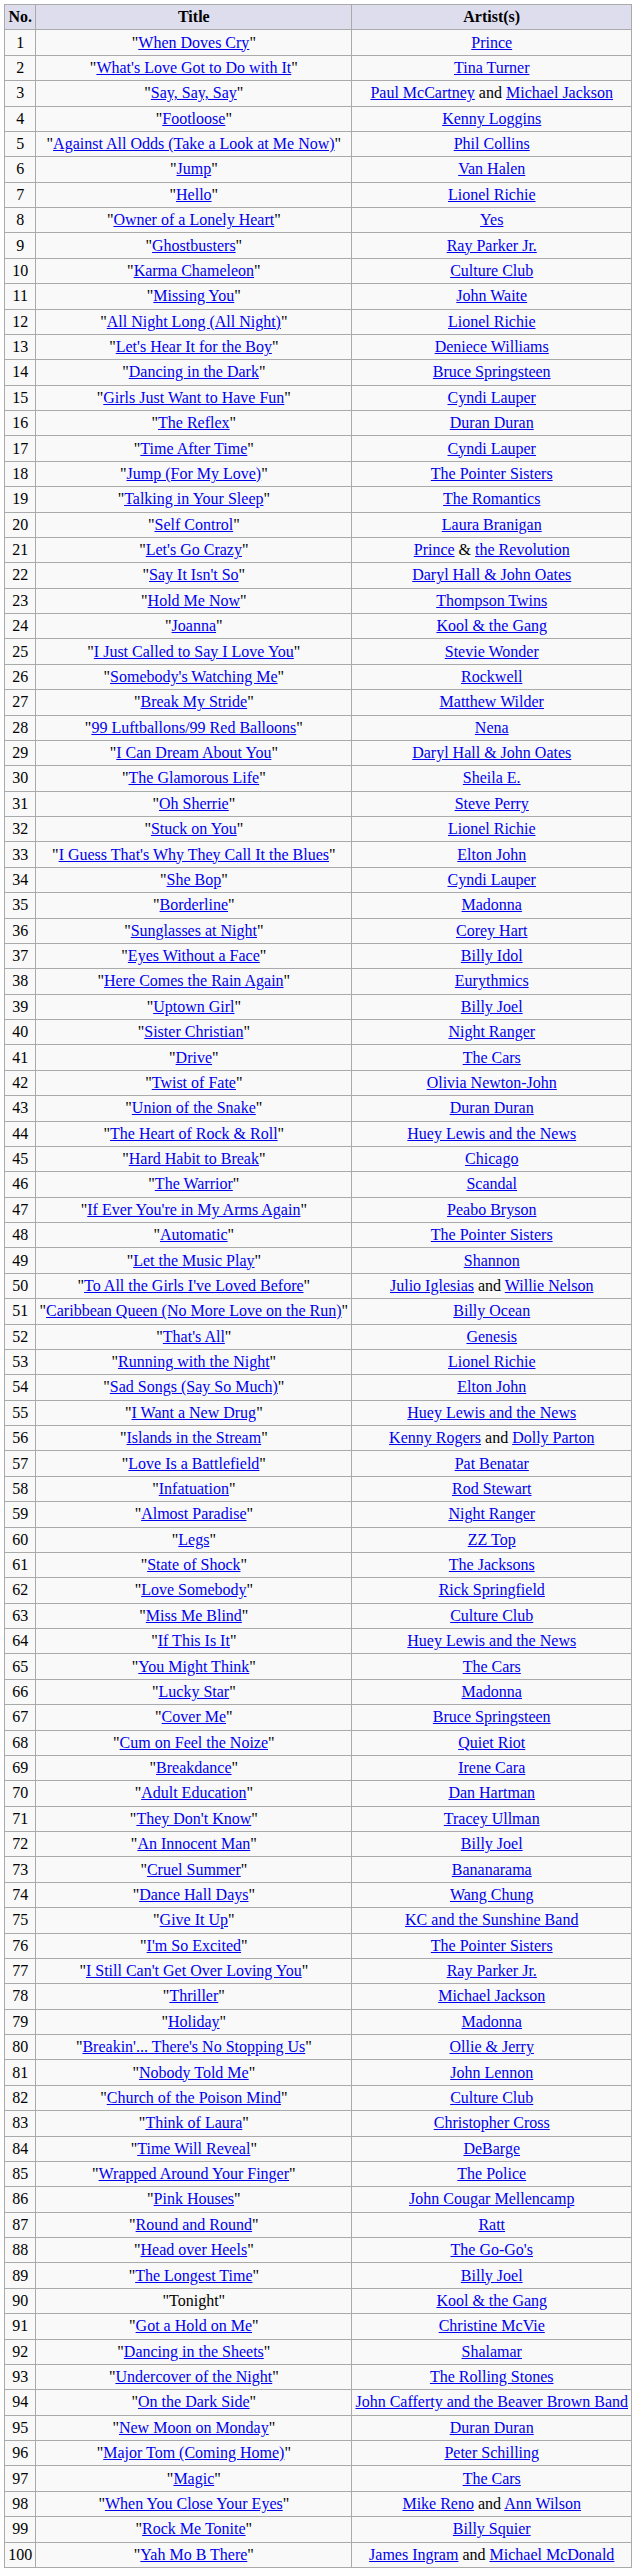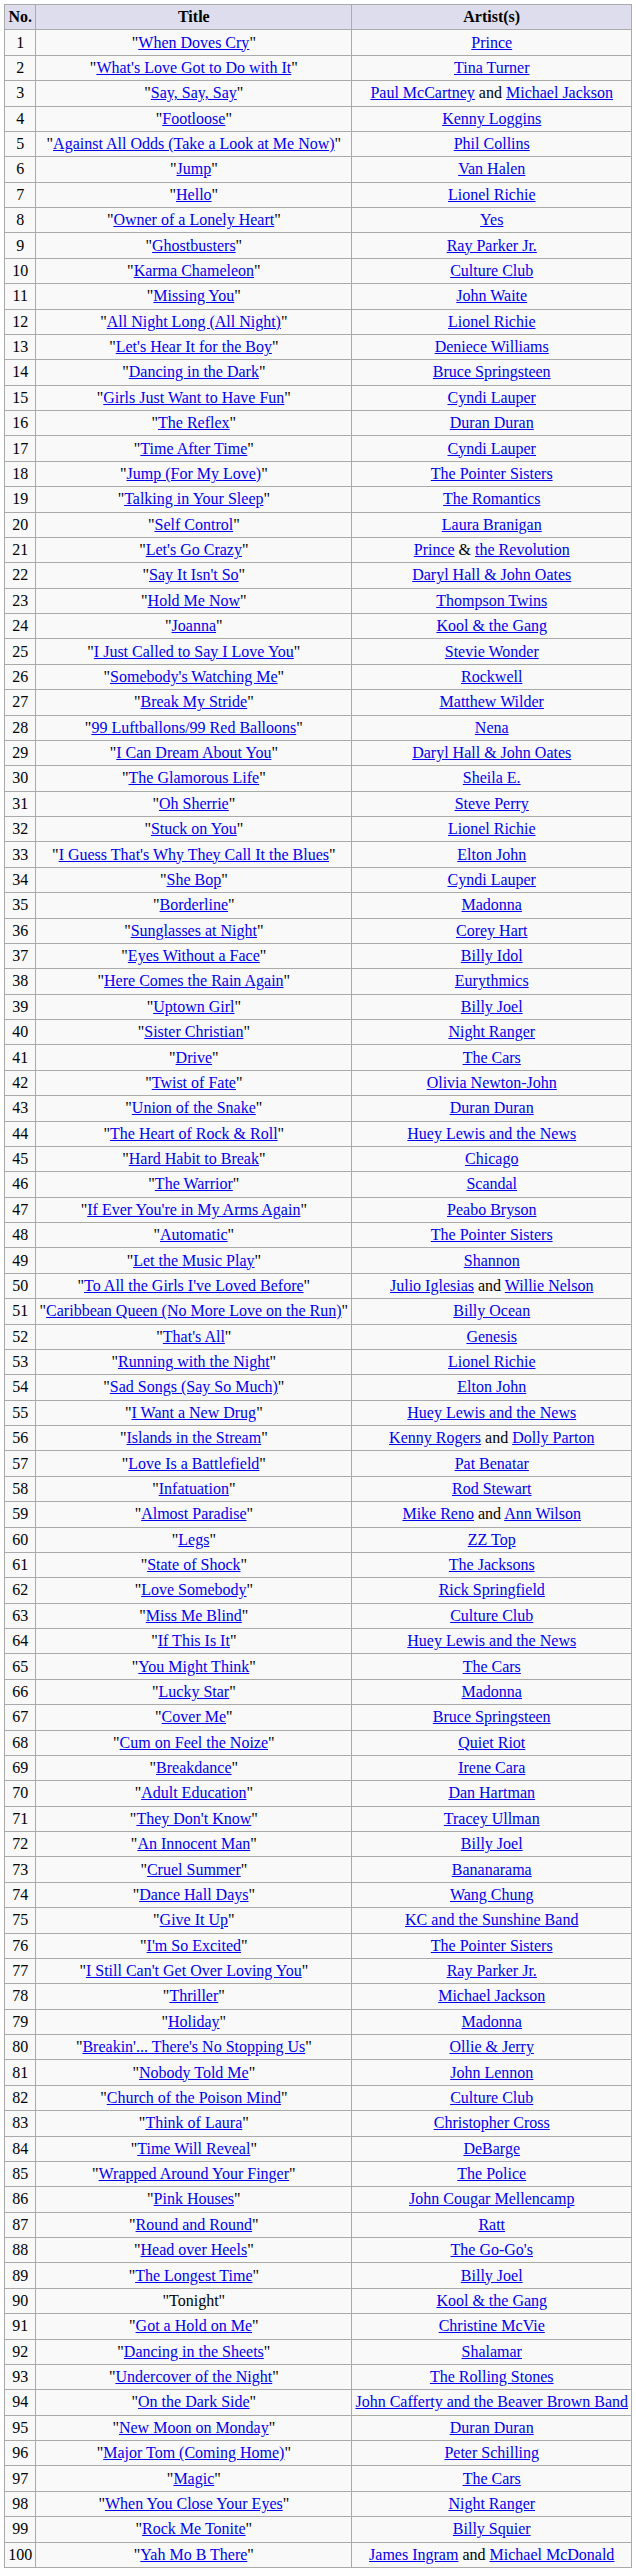"Almost Paradise" | Artist(s): Night Ranger -> Mike Reno and Ann Wilson
"When You Close Your Eyes" | Artist(s): Mike Reno and Ann Wilson -> Night Ranger
